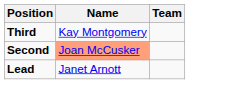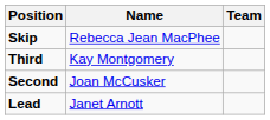+ row: Skip | Rebecca Jean MacPhee
Second | Name: lightsalmon background -> no background
